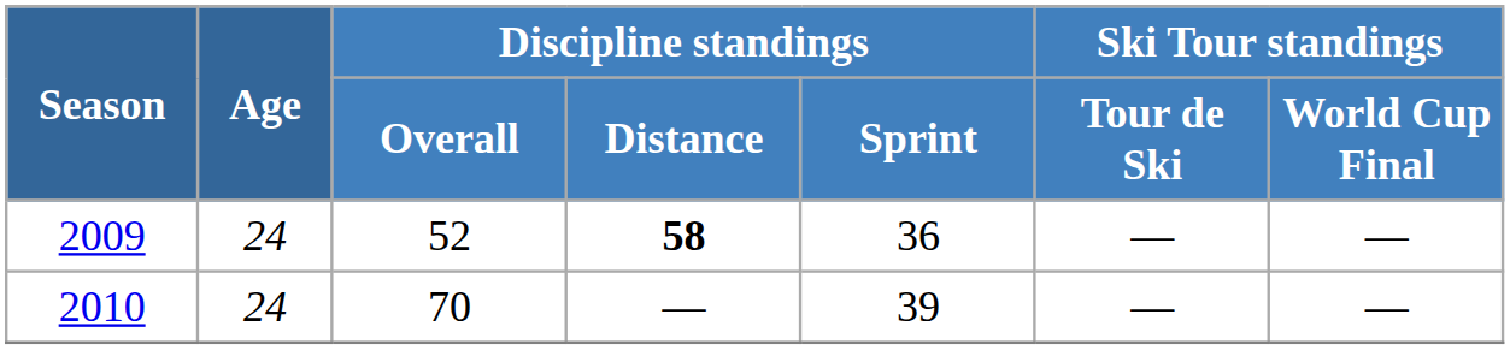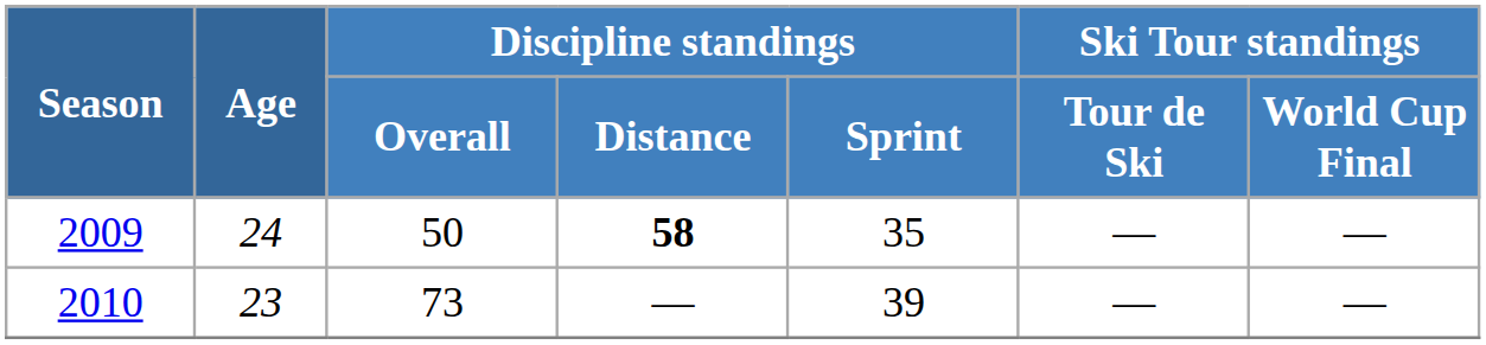2009 | Discipline standings / Overall: 52 -> 50
2009 | Discipline standings / Sprint: 36 -> 35
2010 | Age: 24 -> 23
2010 | Discipline standings / Overall: 70 -> 73
